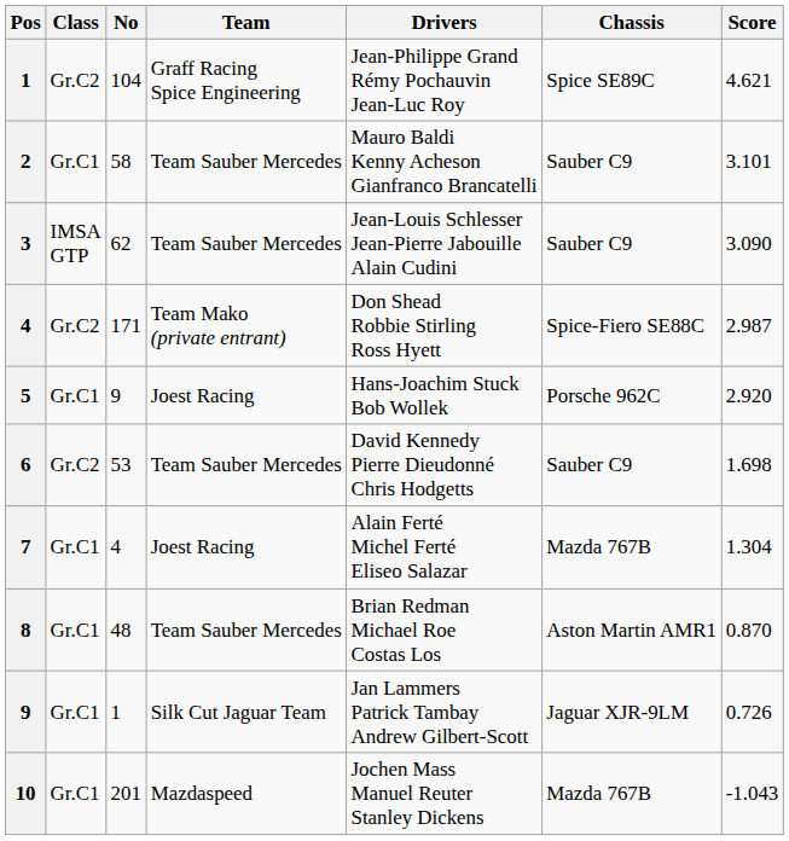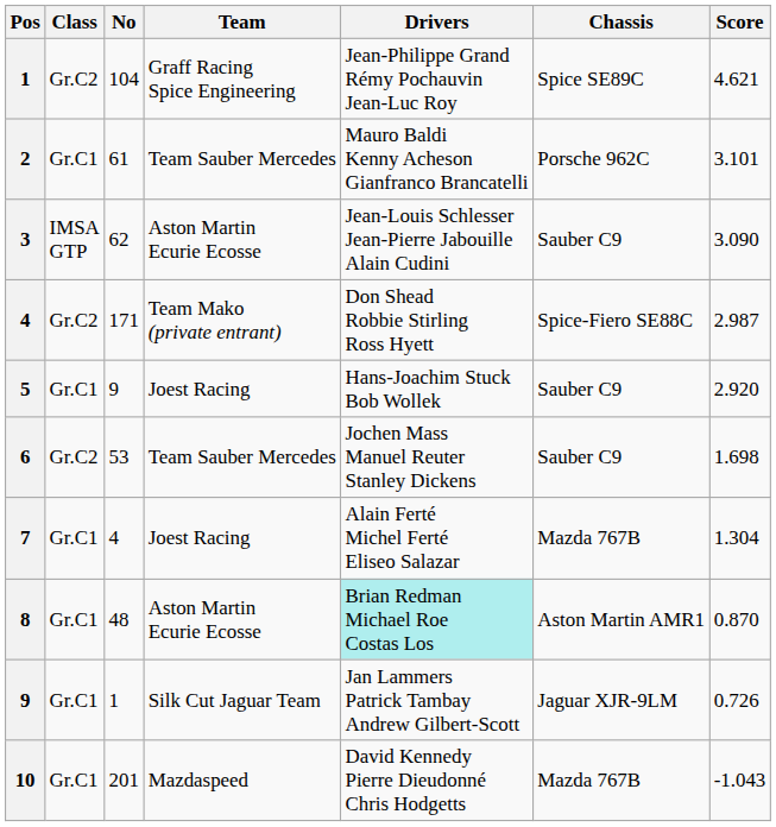2 | No: 58 -> 61
2 | Chassis: Sauber C9 -> Porsche 962C
3 | Team: Team Sauber Mercedes -> Aston Martin Ecurie Ecosse
5 | Chassis: Porsche 962C -> Sauber C9
6 | Drivers: David Kennedy Pierre Dieudonné Chris Hodgetts -> Jochen Mass Manuel Reuter Stanley Dickens
8 | Team: Team Sauber Mercedes -> Aston Martin Ecurie Ecosse
8 | Drivers: no background -> paleturquoise background
10 | Drivers: Jochen Mass Manuel Reuter Stanley Dickens -> David Kennedy Pierre Dieudonné Chris Hodgetts
